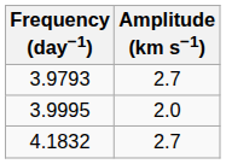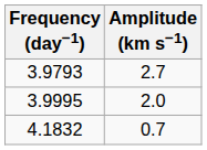4.1832 | Amplitude (km s−1): 2.7 -> 0.7
